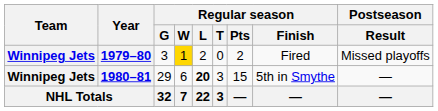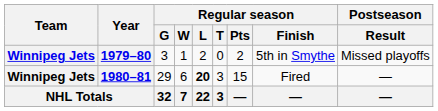1979–80 | Regular season / W: gold background -> no background
1979–80 | Regular season / Finish: Fired -> 5th in Smythe
1980–81 | Regular season / Finish: 5th in Smythe -> Fired
